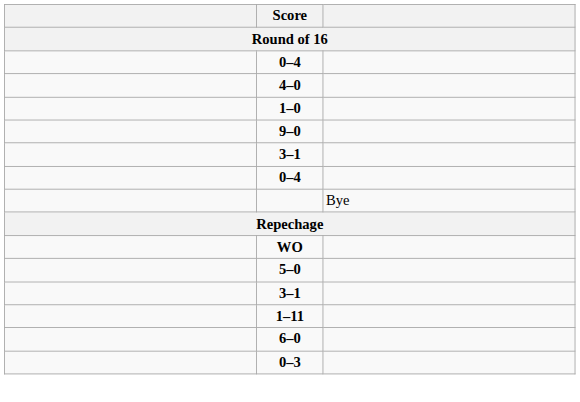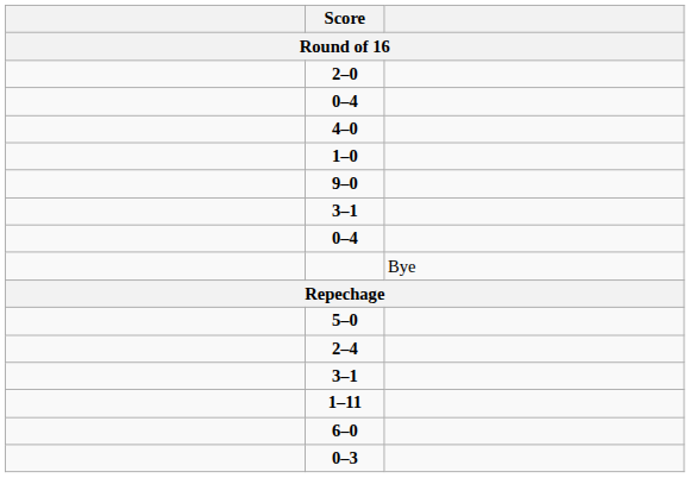+ row: 2–0
- row: WO
+ row: 2–4
